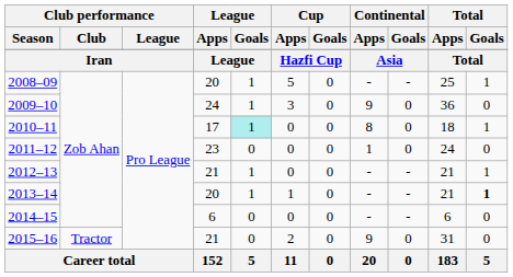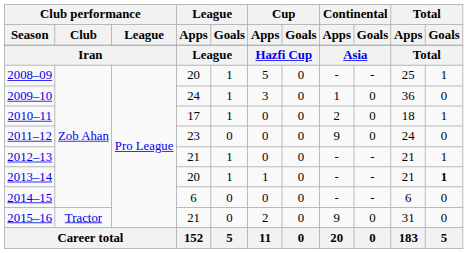2009–10 | Continental / Apps: 9 -> 1
2010–11 | League / Goals: paleturquoise background -> no background
2010–11 | Continental / Apps: 8 -> 2
2011–12 | Continental / Apps: 1 -> 9
